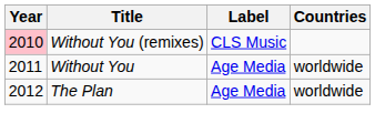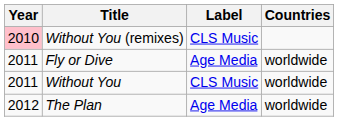+ row: 2011 | Fly or Dive | Age Media | worldwide
Without You | Label: Age Media -> CLS Music
